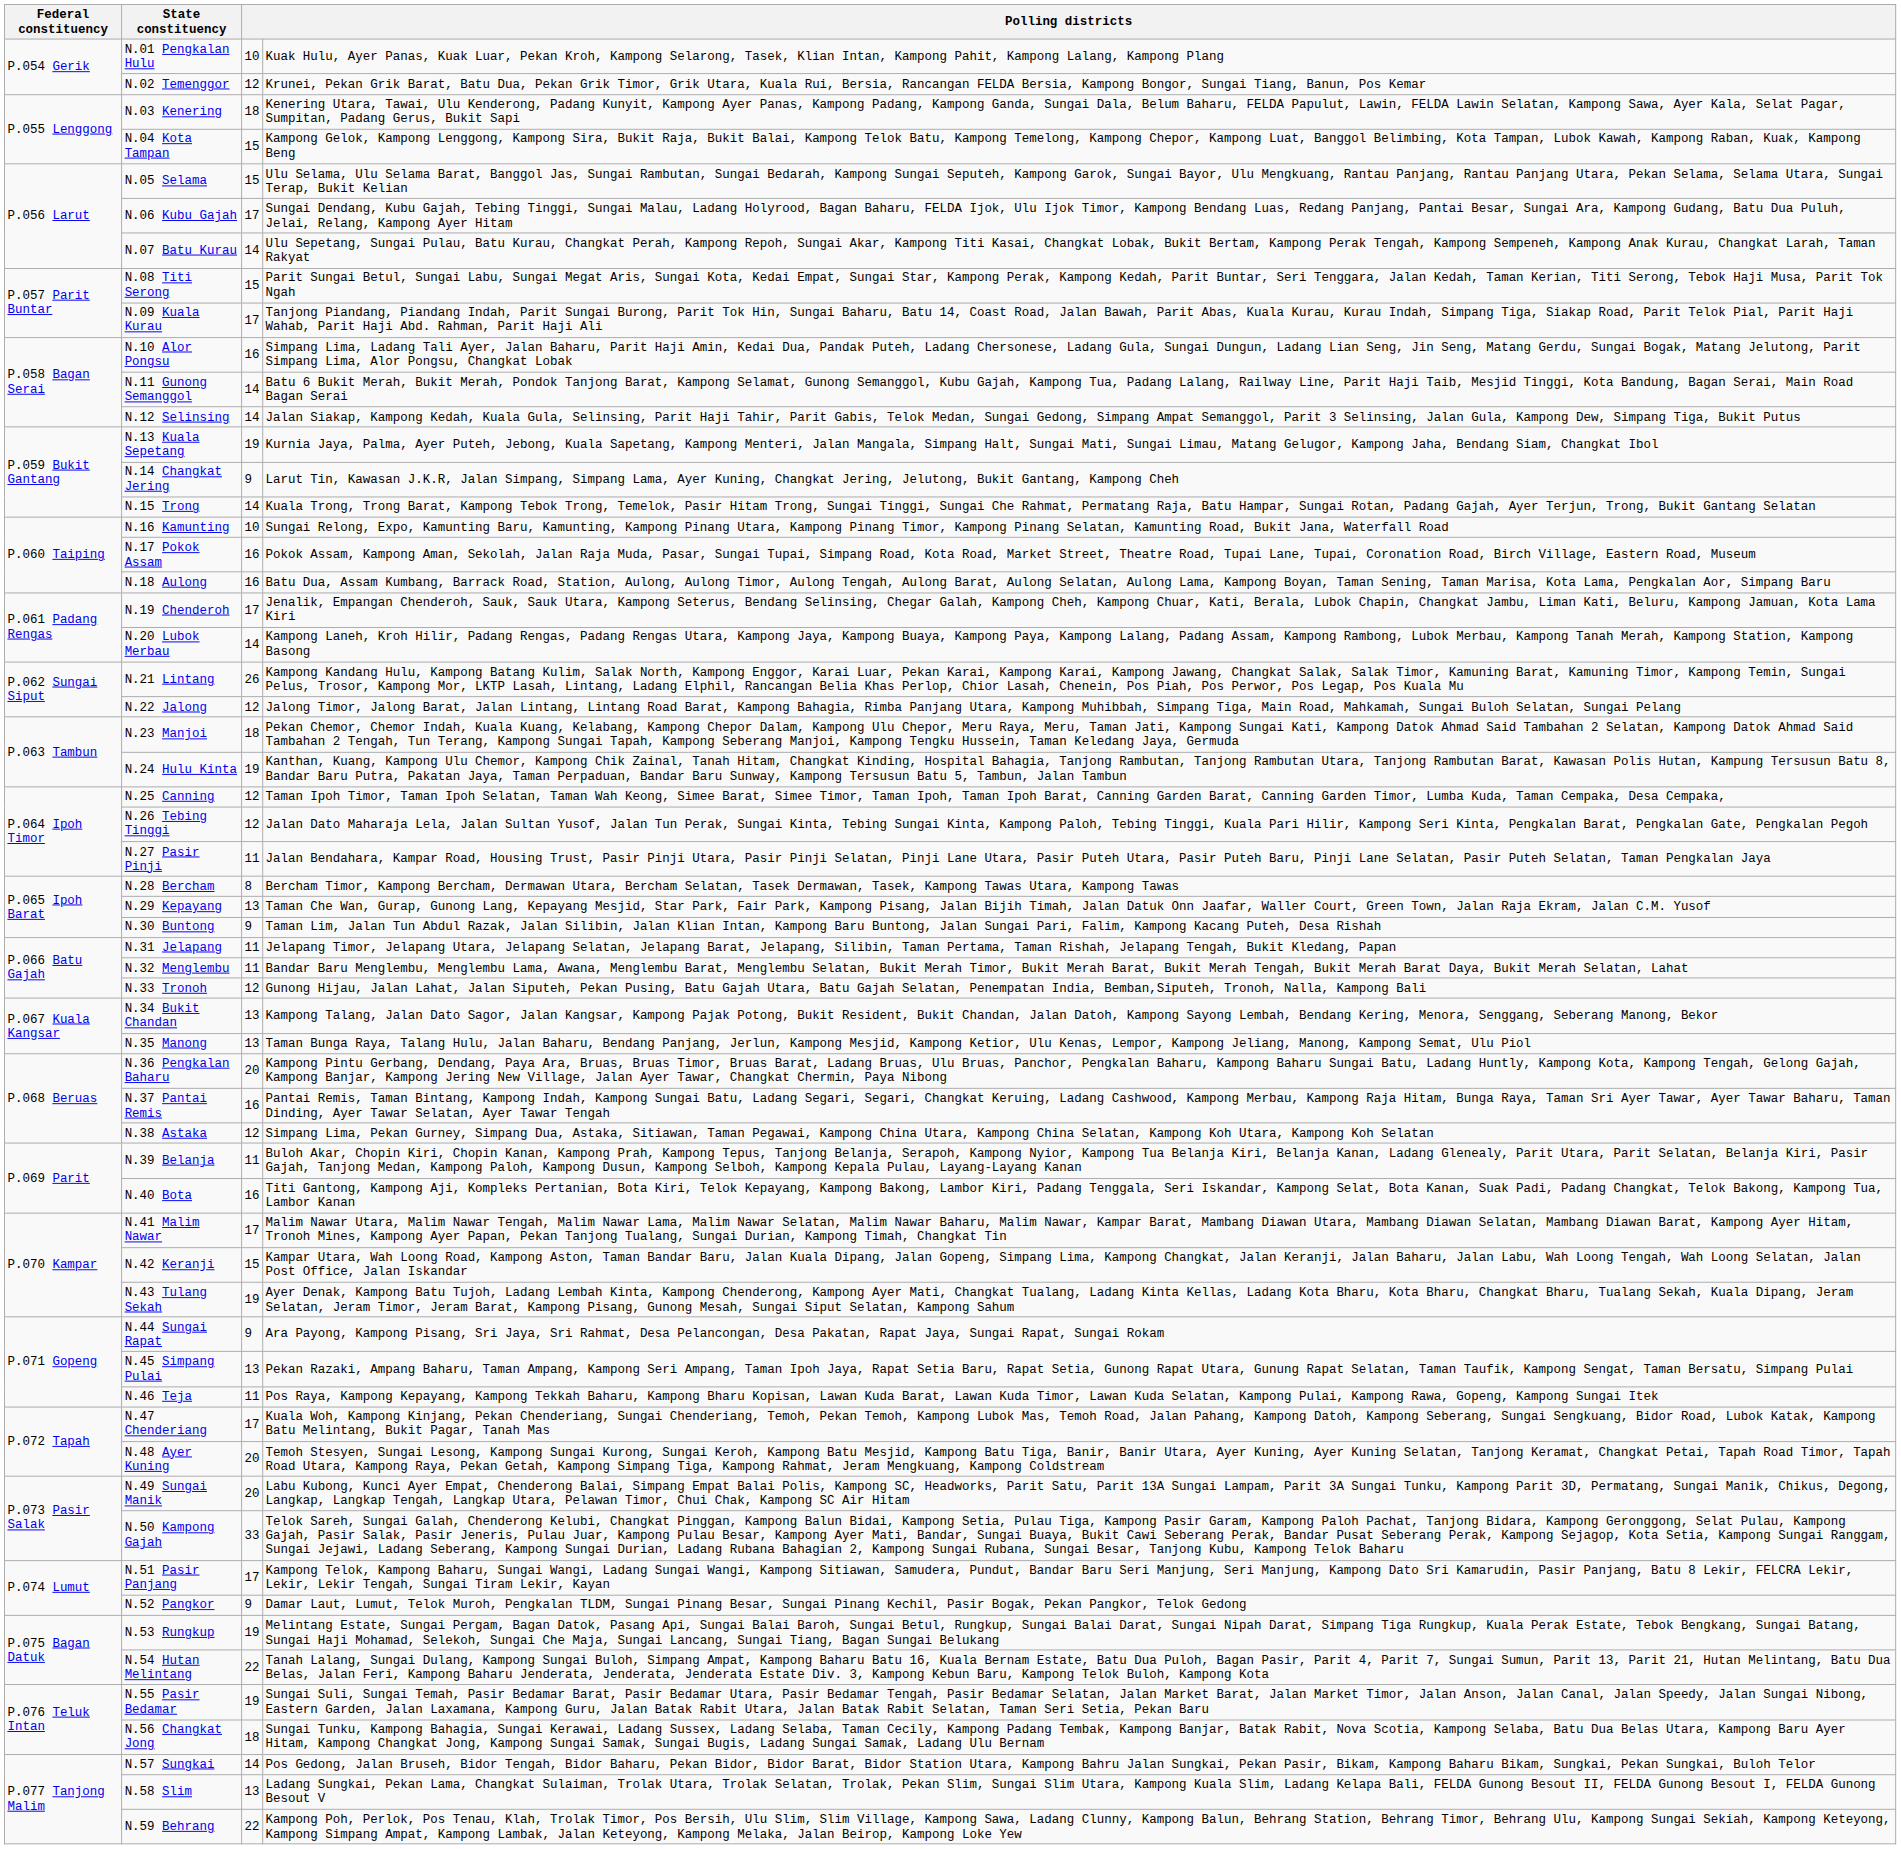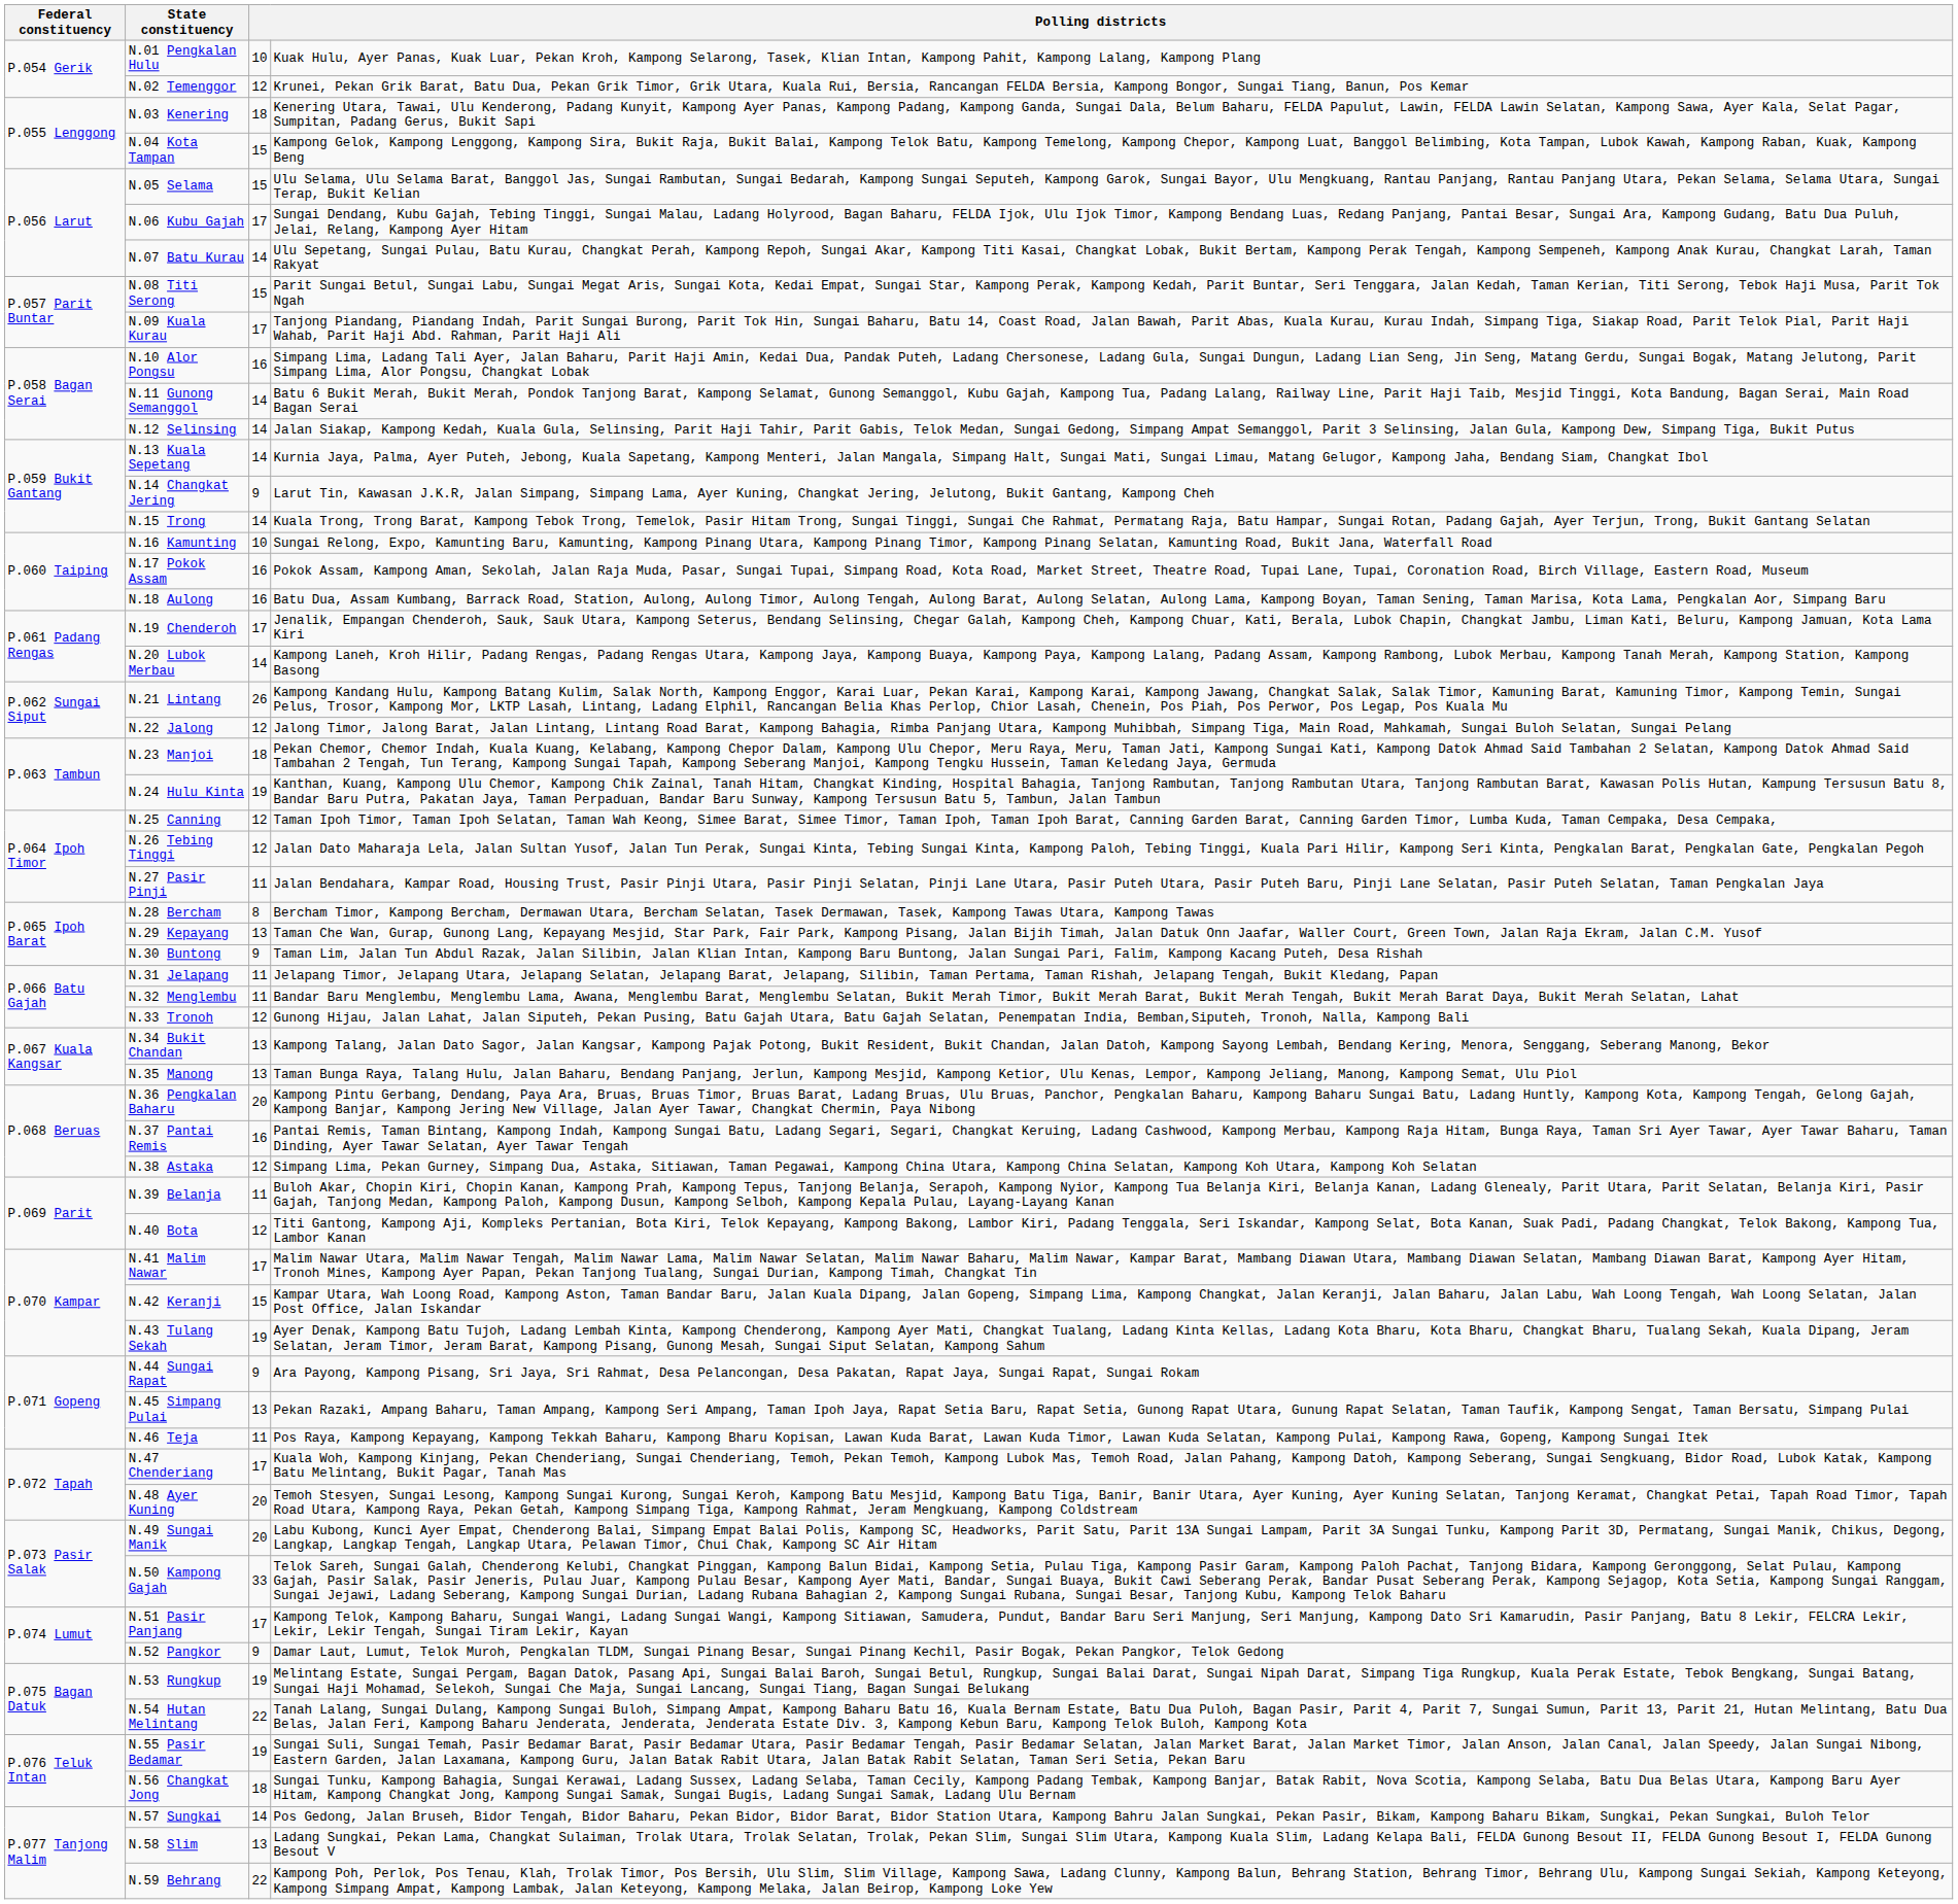N.13 Kuala Sepetang | column 3: 19 -> 14
N.40 Bota | column 3: 16 -> 12
